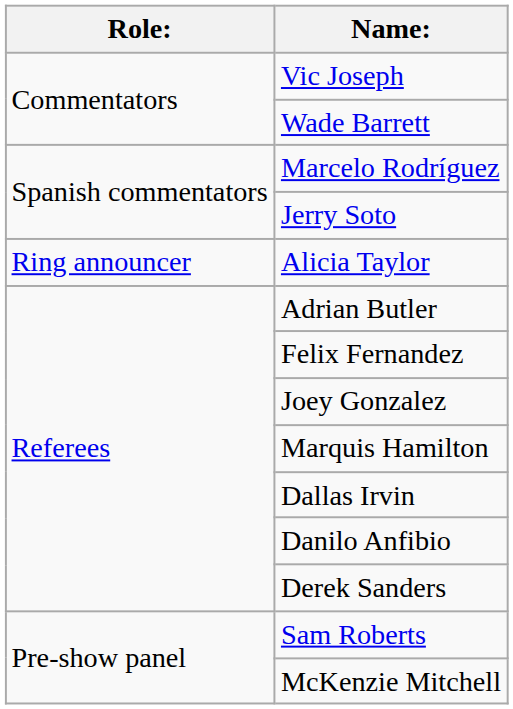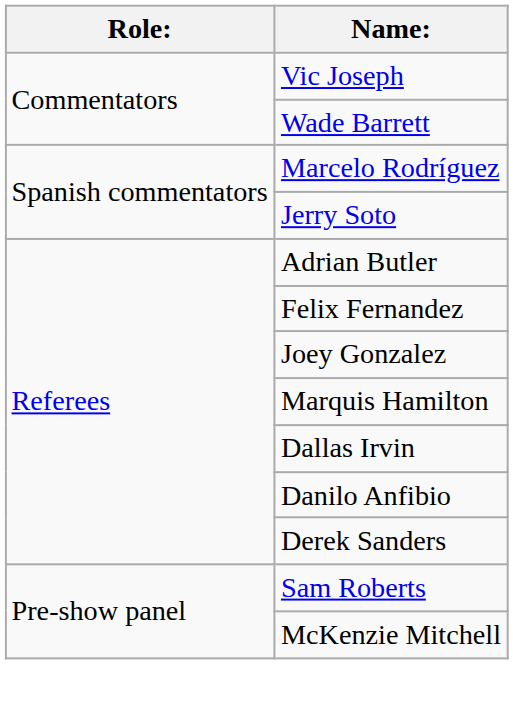- row: Ring announcer | Alicia Taylor
